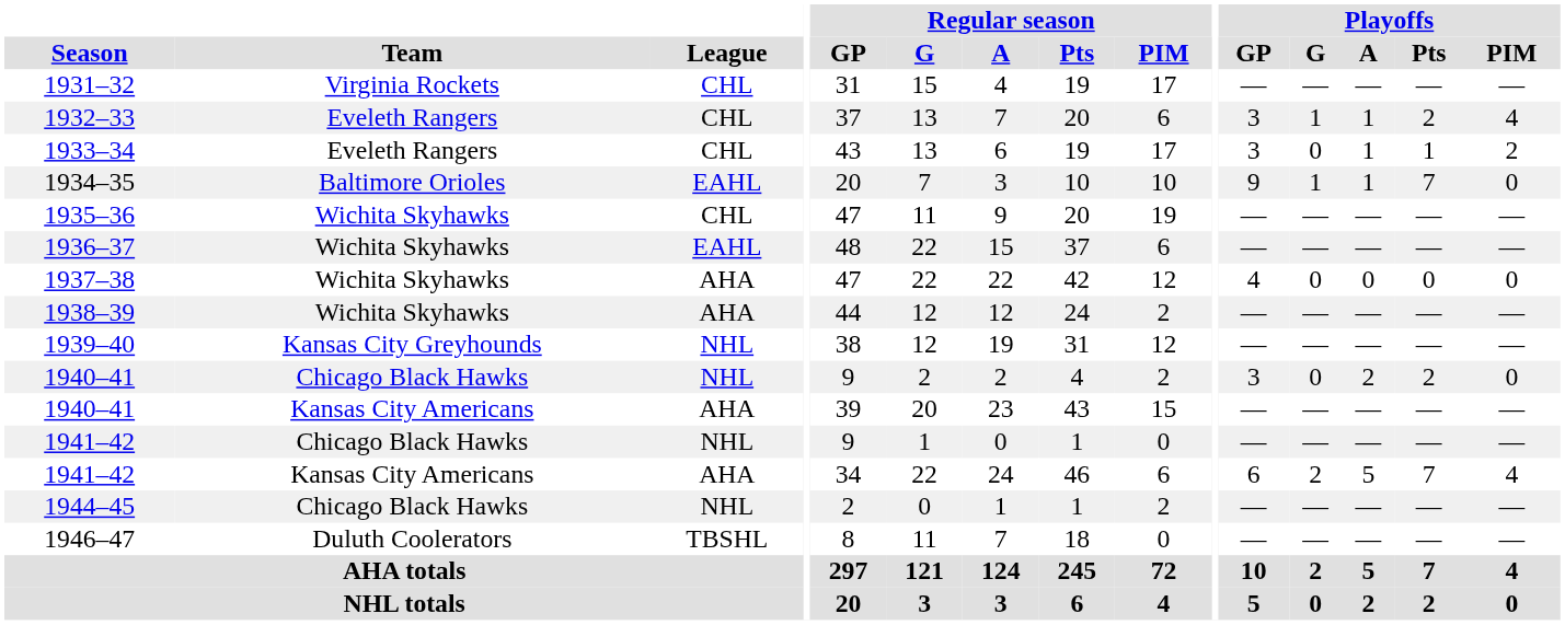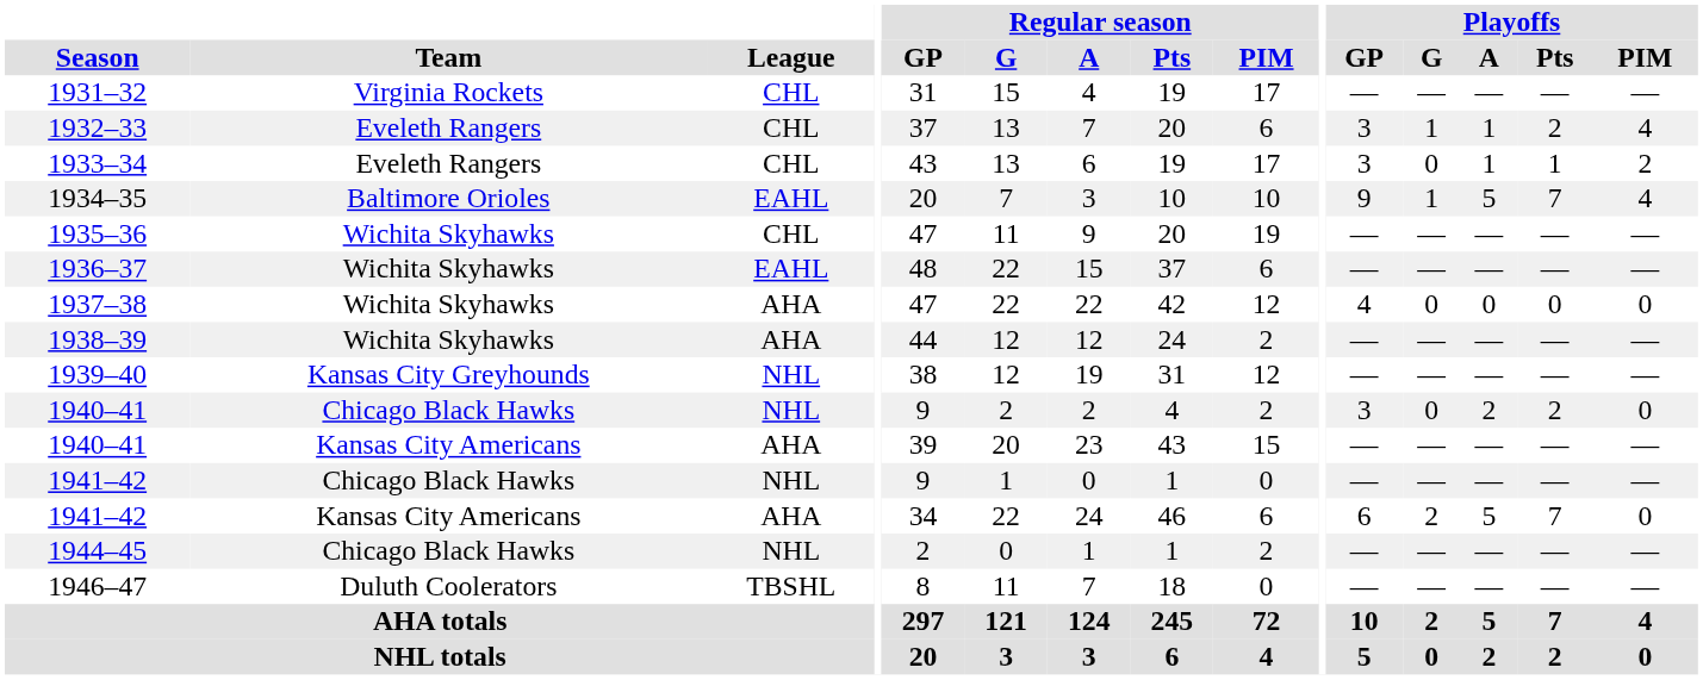1934–35 | Playoffs / A: 1 -> 5
1934–35 | Playoffs / PIM: 0 -> 4
1941–42 / Kansas City Americans | Playoffs / PIM: 4 -> 0
